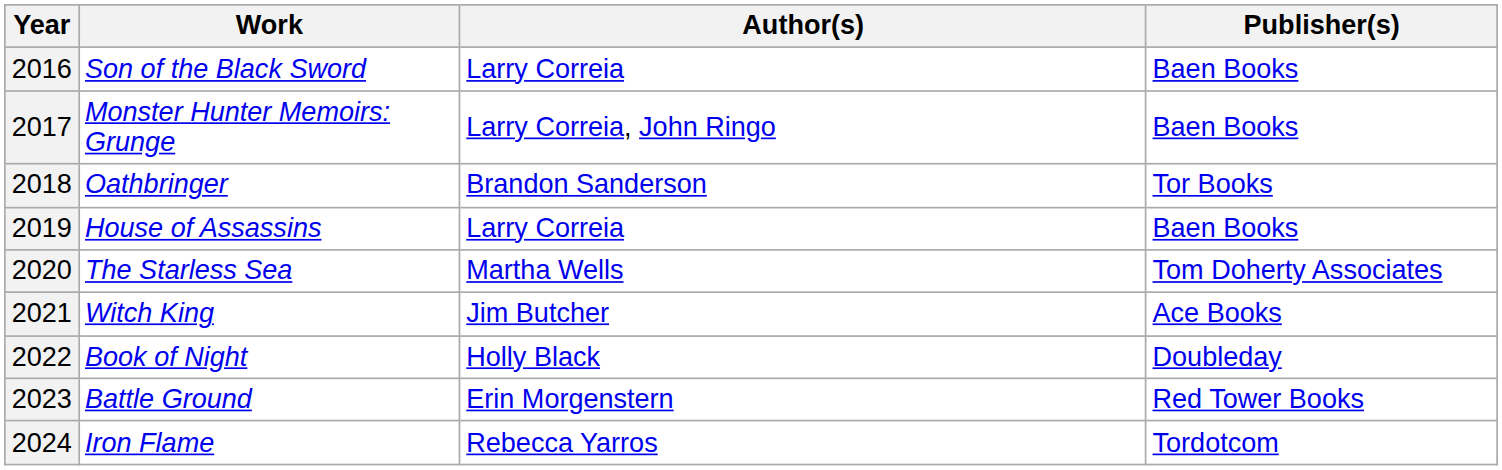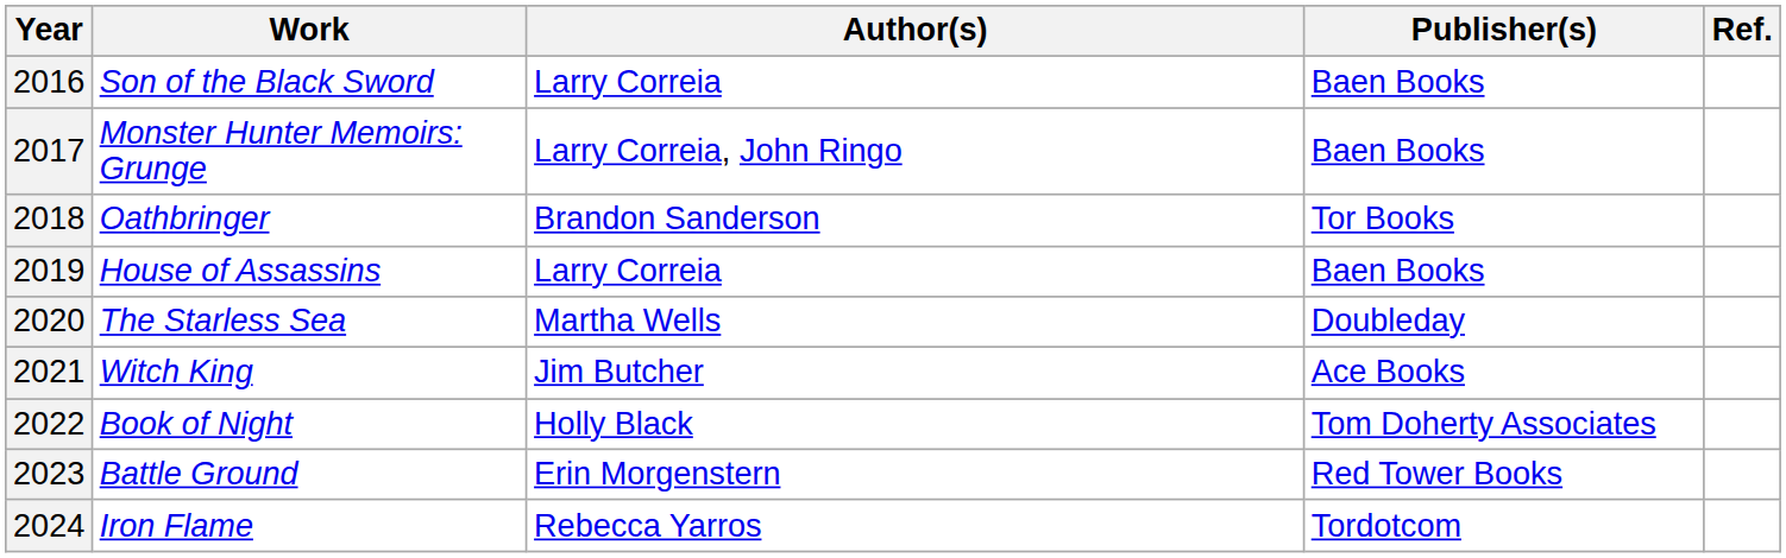+ column: Ref.
2020 | Publisher(s): Tom Doherty Associates -> Doubleday
2022 | Publisher(s): Doubleday -> Tom Doherty Associates
